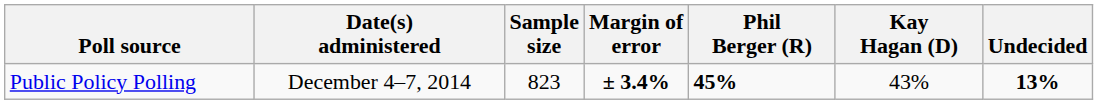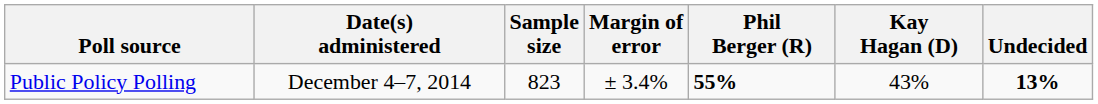Public Policy Polling | Margin of error: bold -> normal
Public Policy Polling | Phil Berger (R): 45% -> 55%
